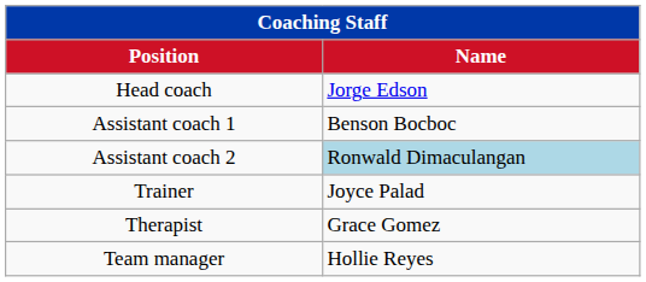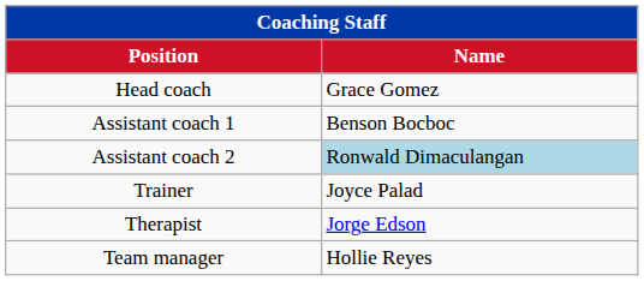Head coach | Name: Jorge Edson -> Grace Gomez
Therapist | Name: Grace Gomez -> Jorge Edson
